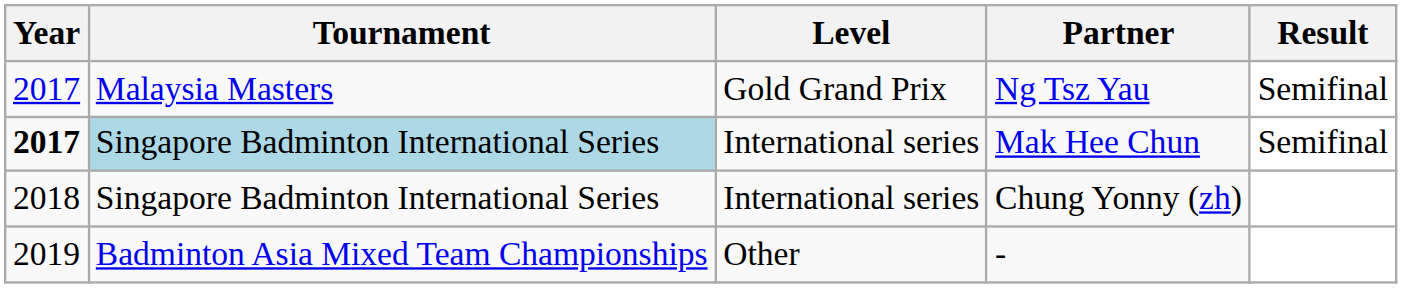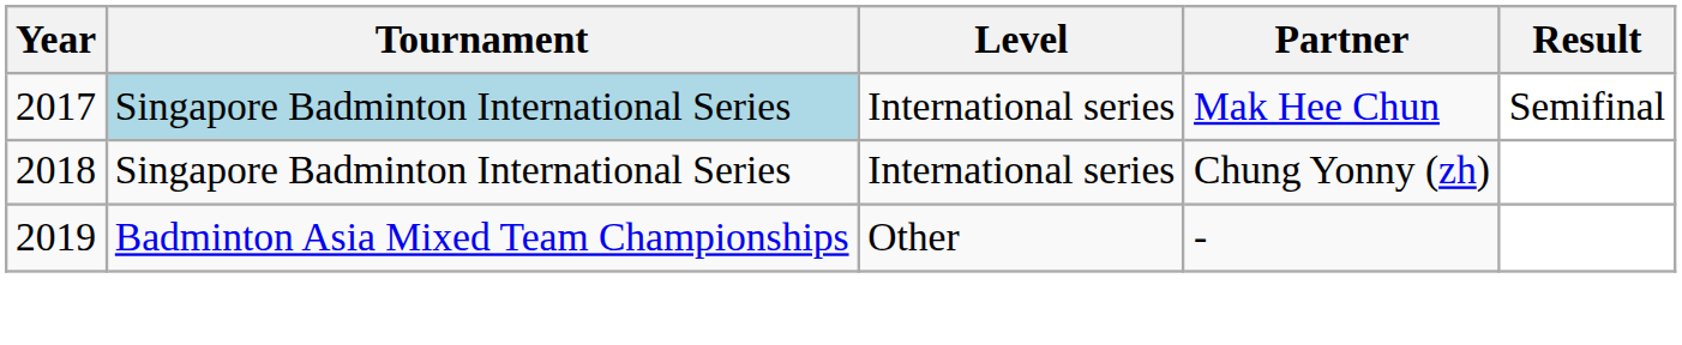- row: 2017 | Malaysia Masters | Gold Grand Prix | Ng Tsz Yau | Semifinal
Mak Hee Chun | Year: bold -> normal
